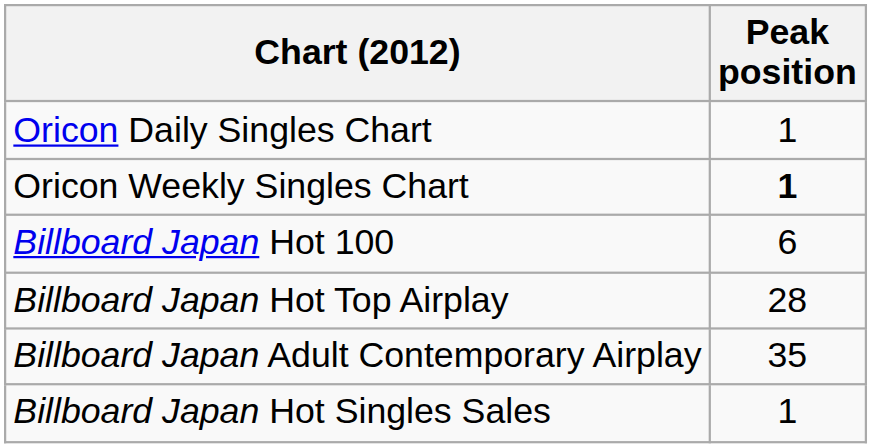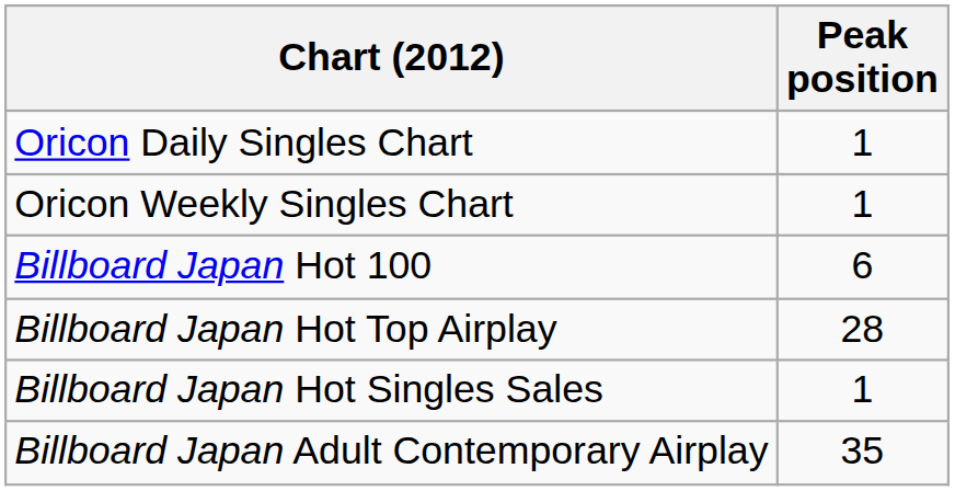Oricon Weekly Singles Chart | Peak position: bold -> normal
rows swapped: Billboard Japan Hot Singles Sales <-> Billboard Japan Adult Contemporary Airplay
